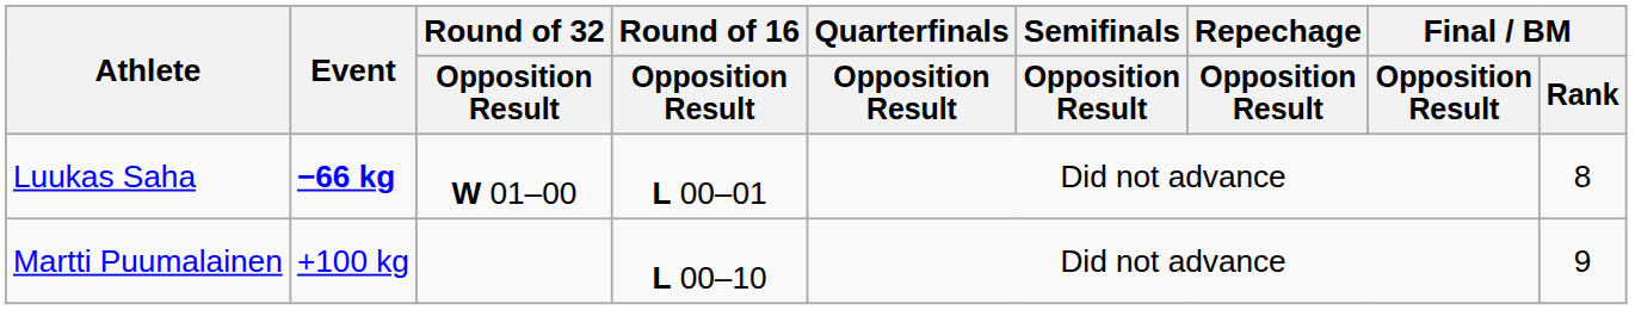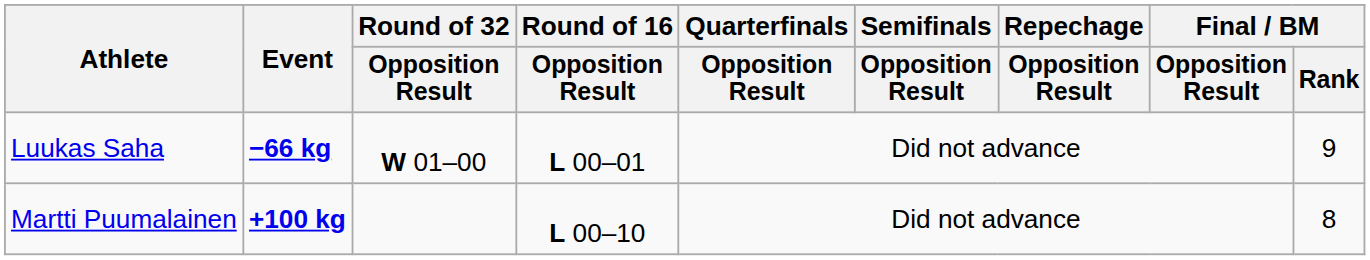Luukas Saha | Final / BM / Rank: 8 -> 9
Martti Puumalainen | Event: normal -> bold
Martti Puumalainen | Final / BM / Rank: 9 -> 8
